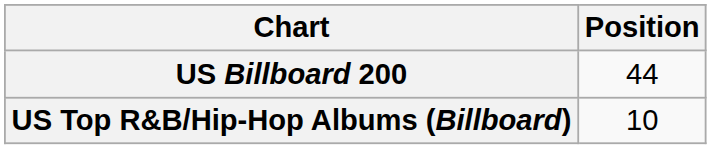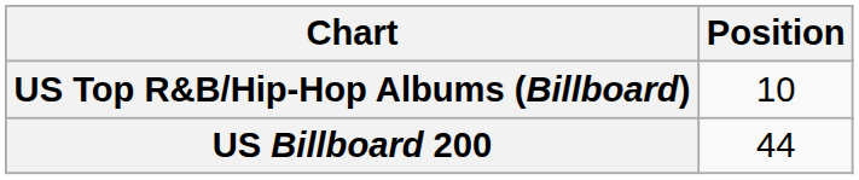rows swapped: US Billboard 200 <-> US Top R&B/Hip-Hop Albums (Billboard)
